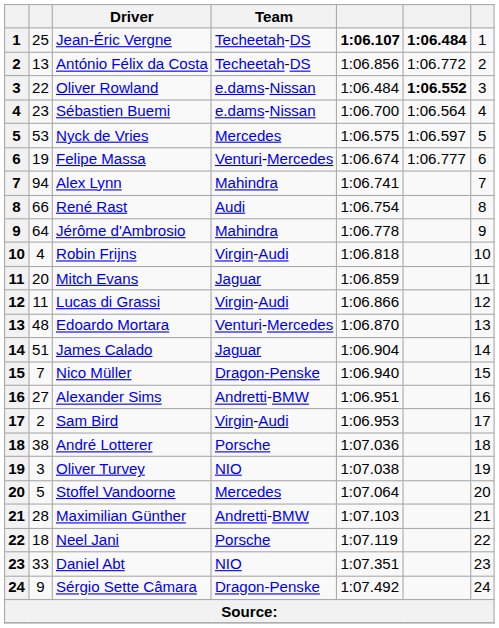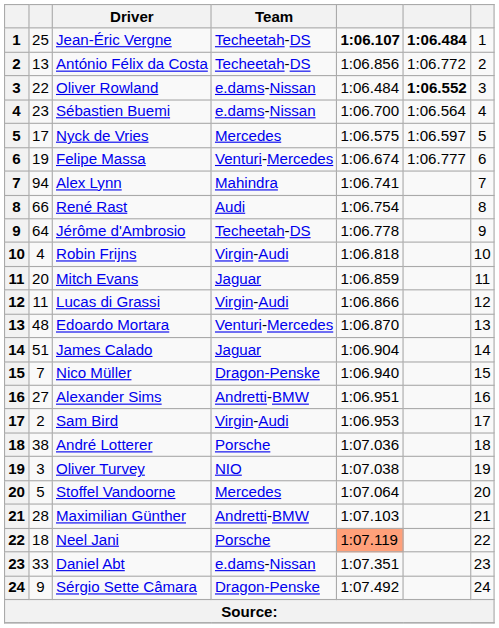Nyck de Vries | column 2: 53 -> 17
Jérôme d'Ambrosio | Team: Mahindra -> Techeetah-DS
Neel Jani | column 5: no background -> lightsalmon background
Daniel Abt | Team: NIO -> e.dams-Nissan
